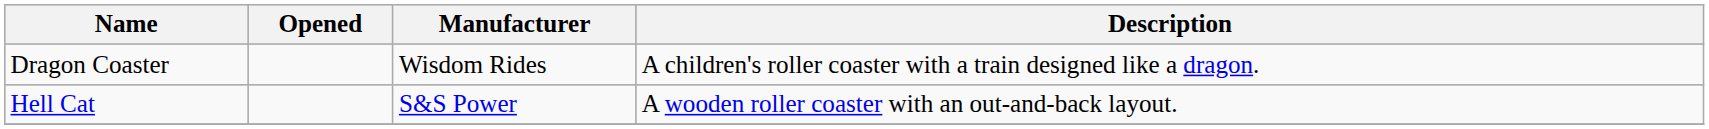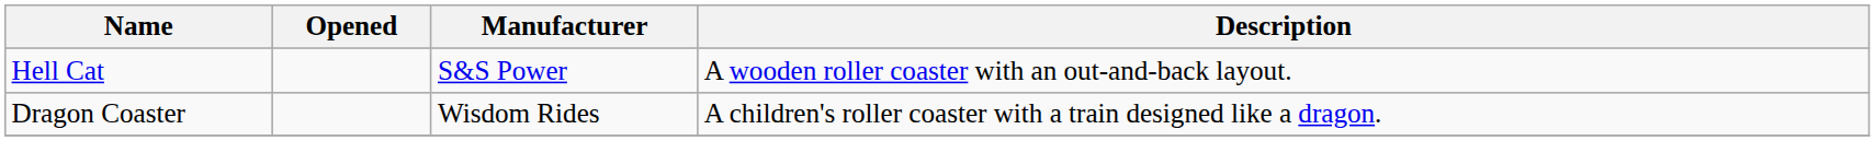rows swapped: Hell Cat <-> Dragon Coaster
